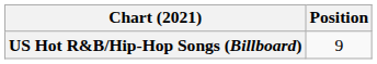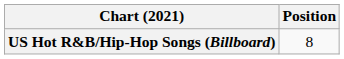US Hot R&B/Hip-Hop Songs (Billboard) | Position: 9 -> 8
